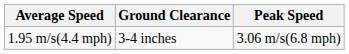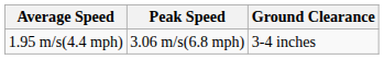columns swapped: Peak Speed <-> Ground Clearance
